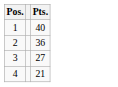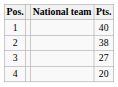+ column: National team
2 | Pts.: 36 -> 38
4 | Pts.: 21 -> 20
